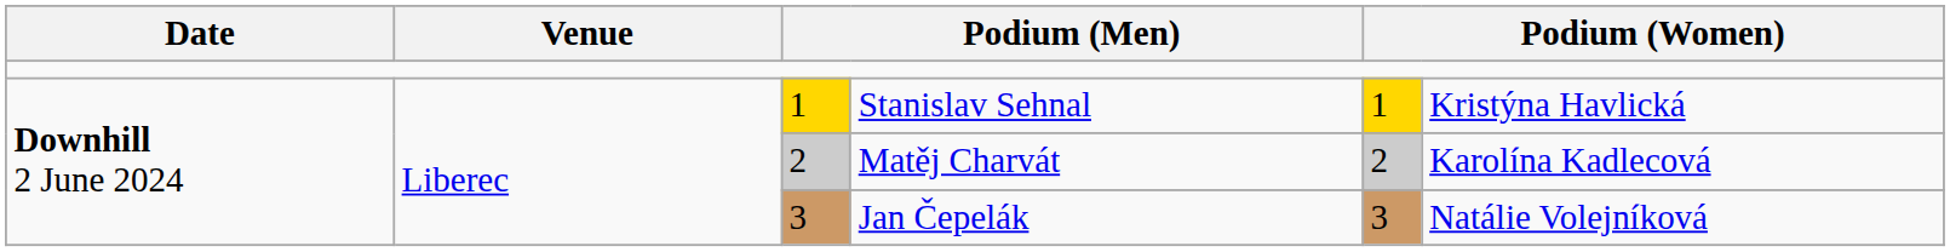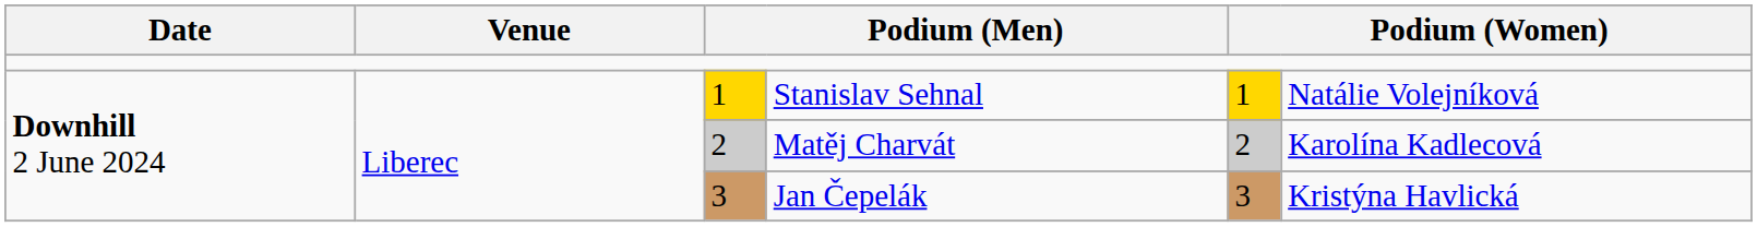Stanislav Sehnal | column 6: Kristýna Havlická -> Natálie Volejníková
Jan Čepelák | column 6: Natálie Volejníková -> Kristýna Havlická
